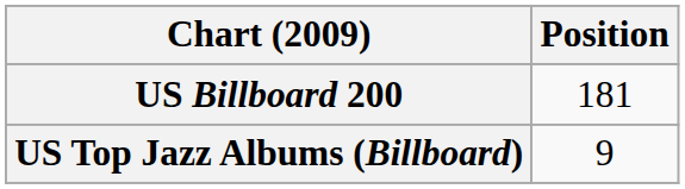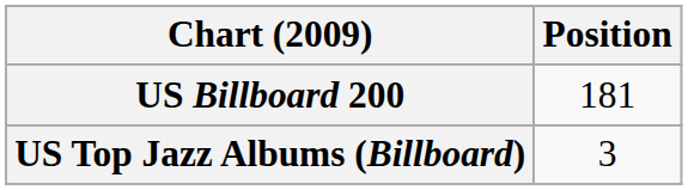US Top Jazz Albums (Billboard) | Position: 9 -> 3
